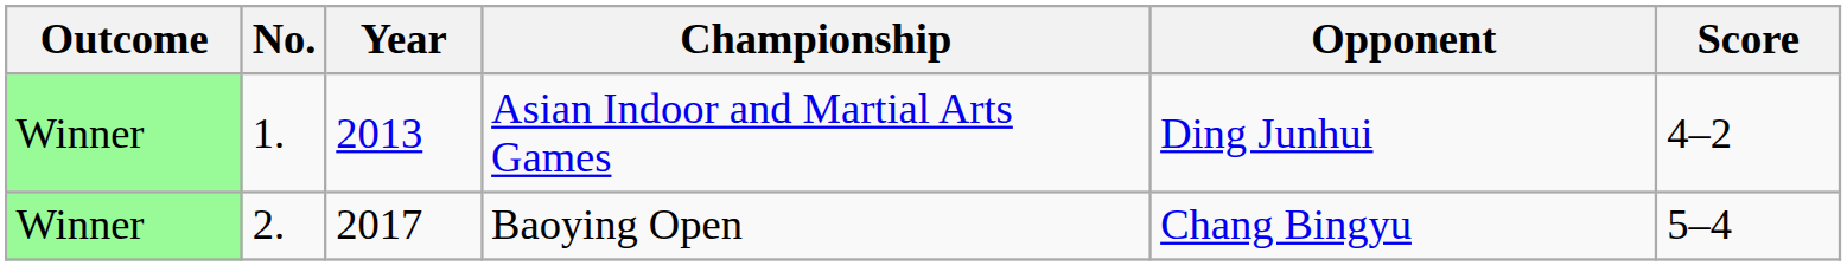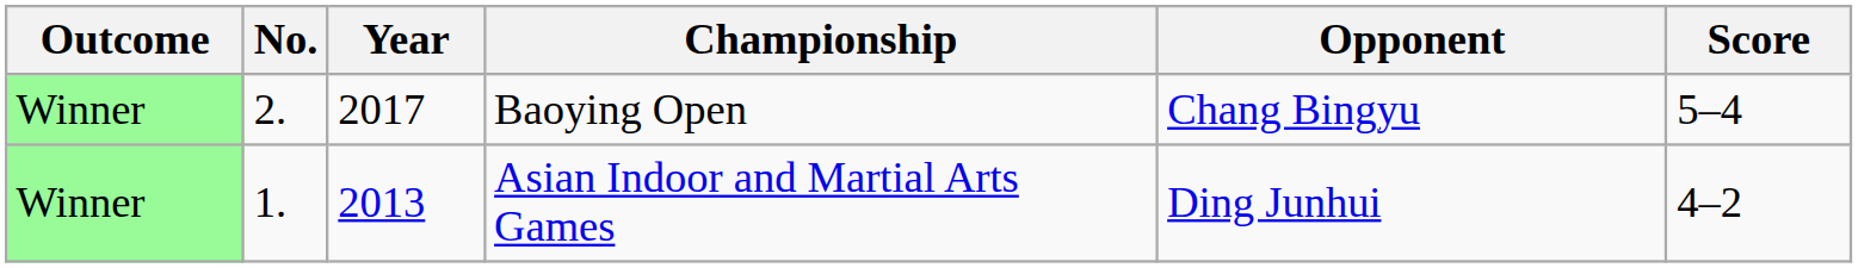rows swapped: Asian Indoor and Martial Arts Games <-> Baoying Open
